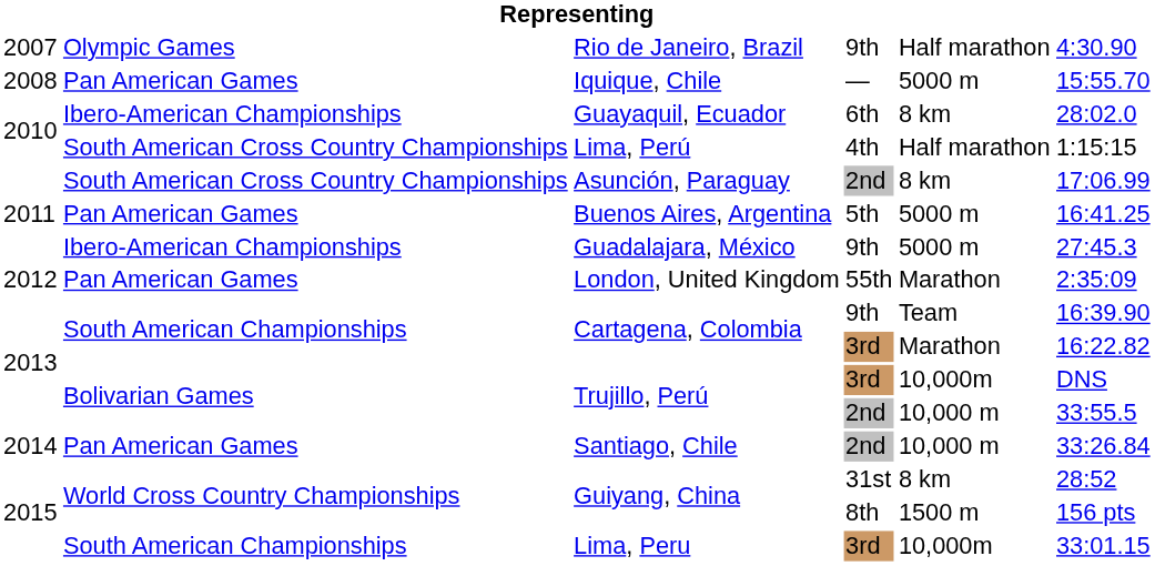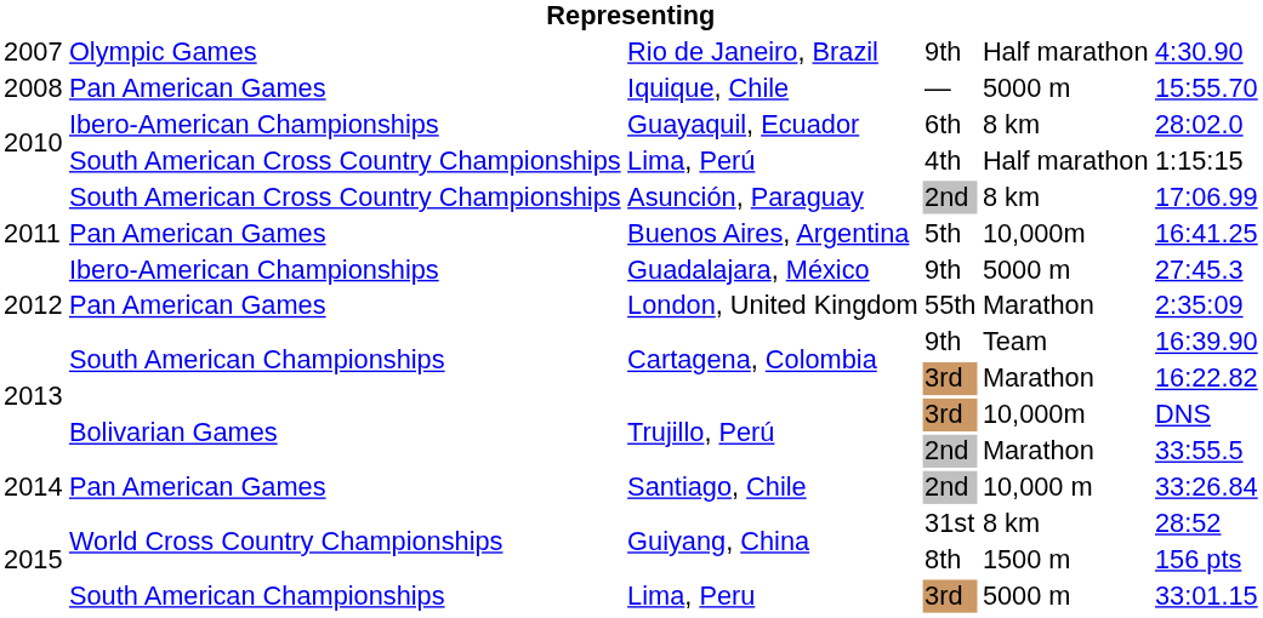Buenos Aires, Argentina | column 5: 5000 m -> 10,000m
Trujillo, Perú / 2nd | column 5: 10,000 m -> Marathon
Lima, Peru | column 5: 10,000m -> 5000 m
